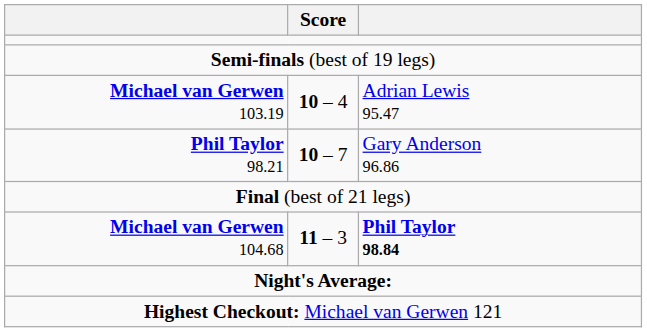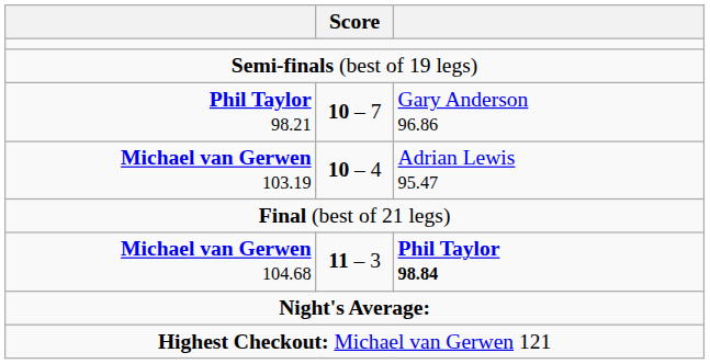rows swapped: Michael van Gerwen 103.19 <-> Phil Taylor 98.21
